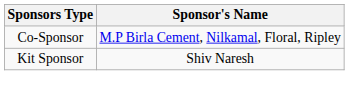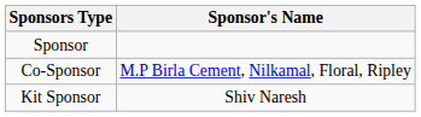+ row: Sponsor
